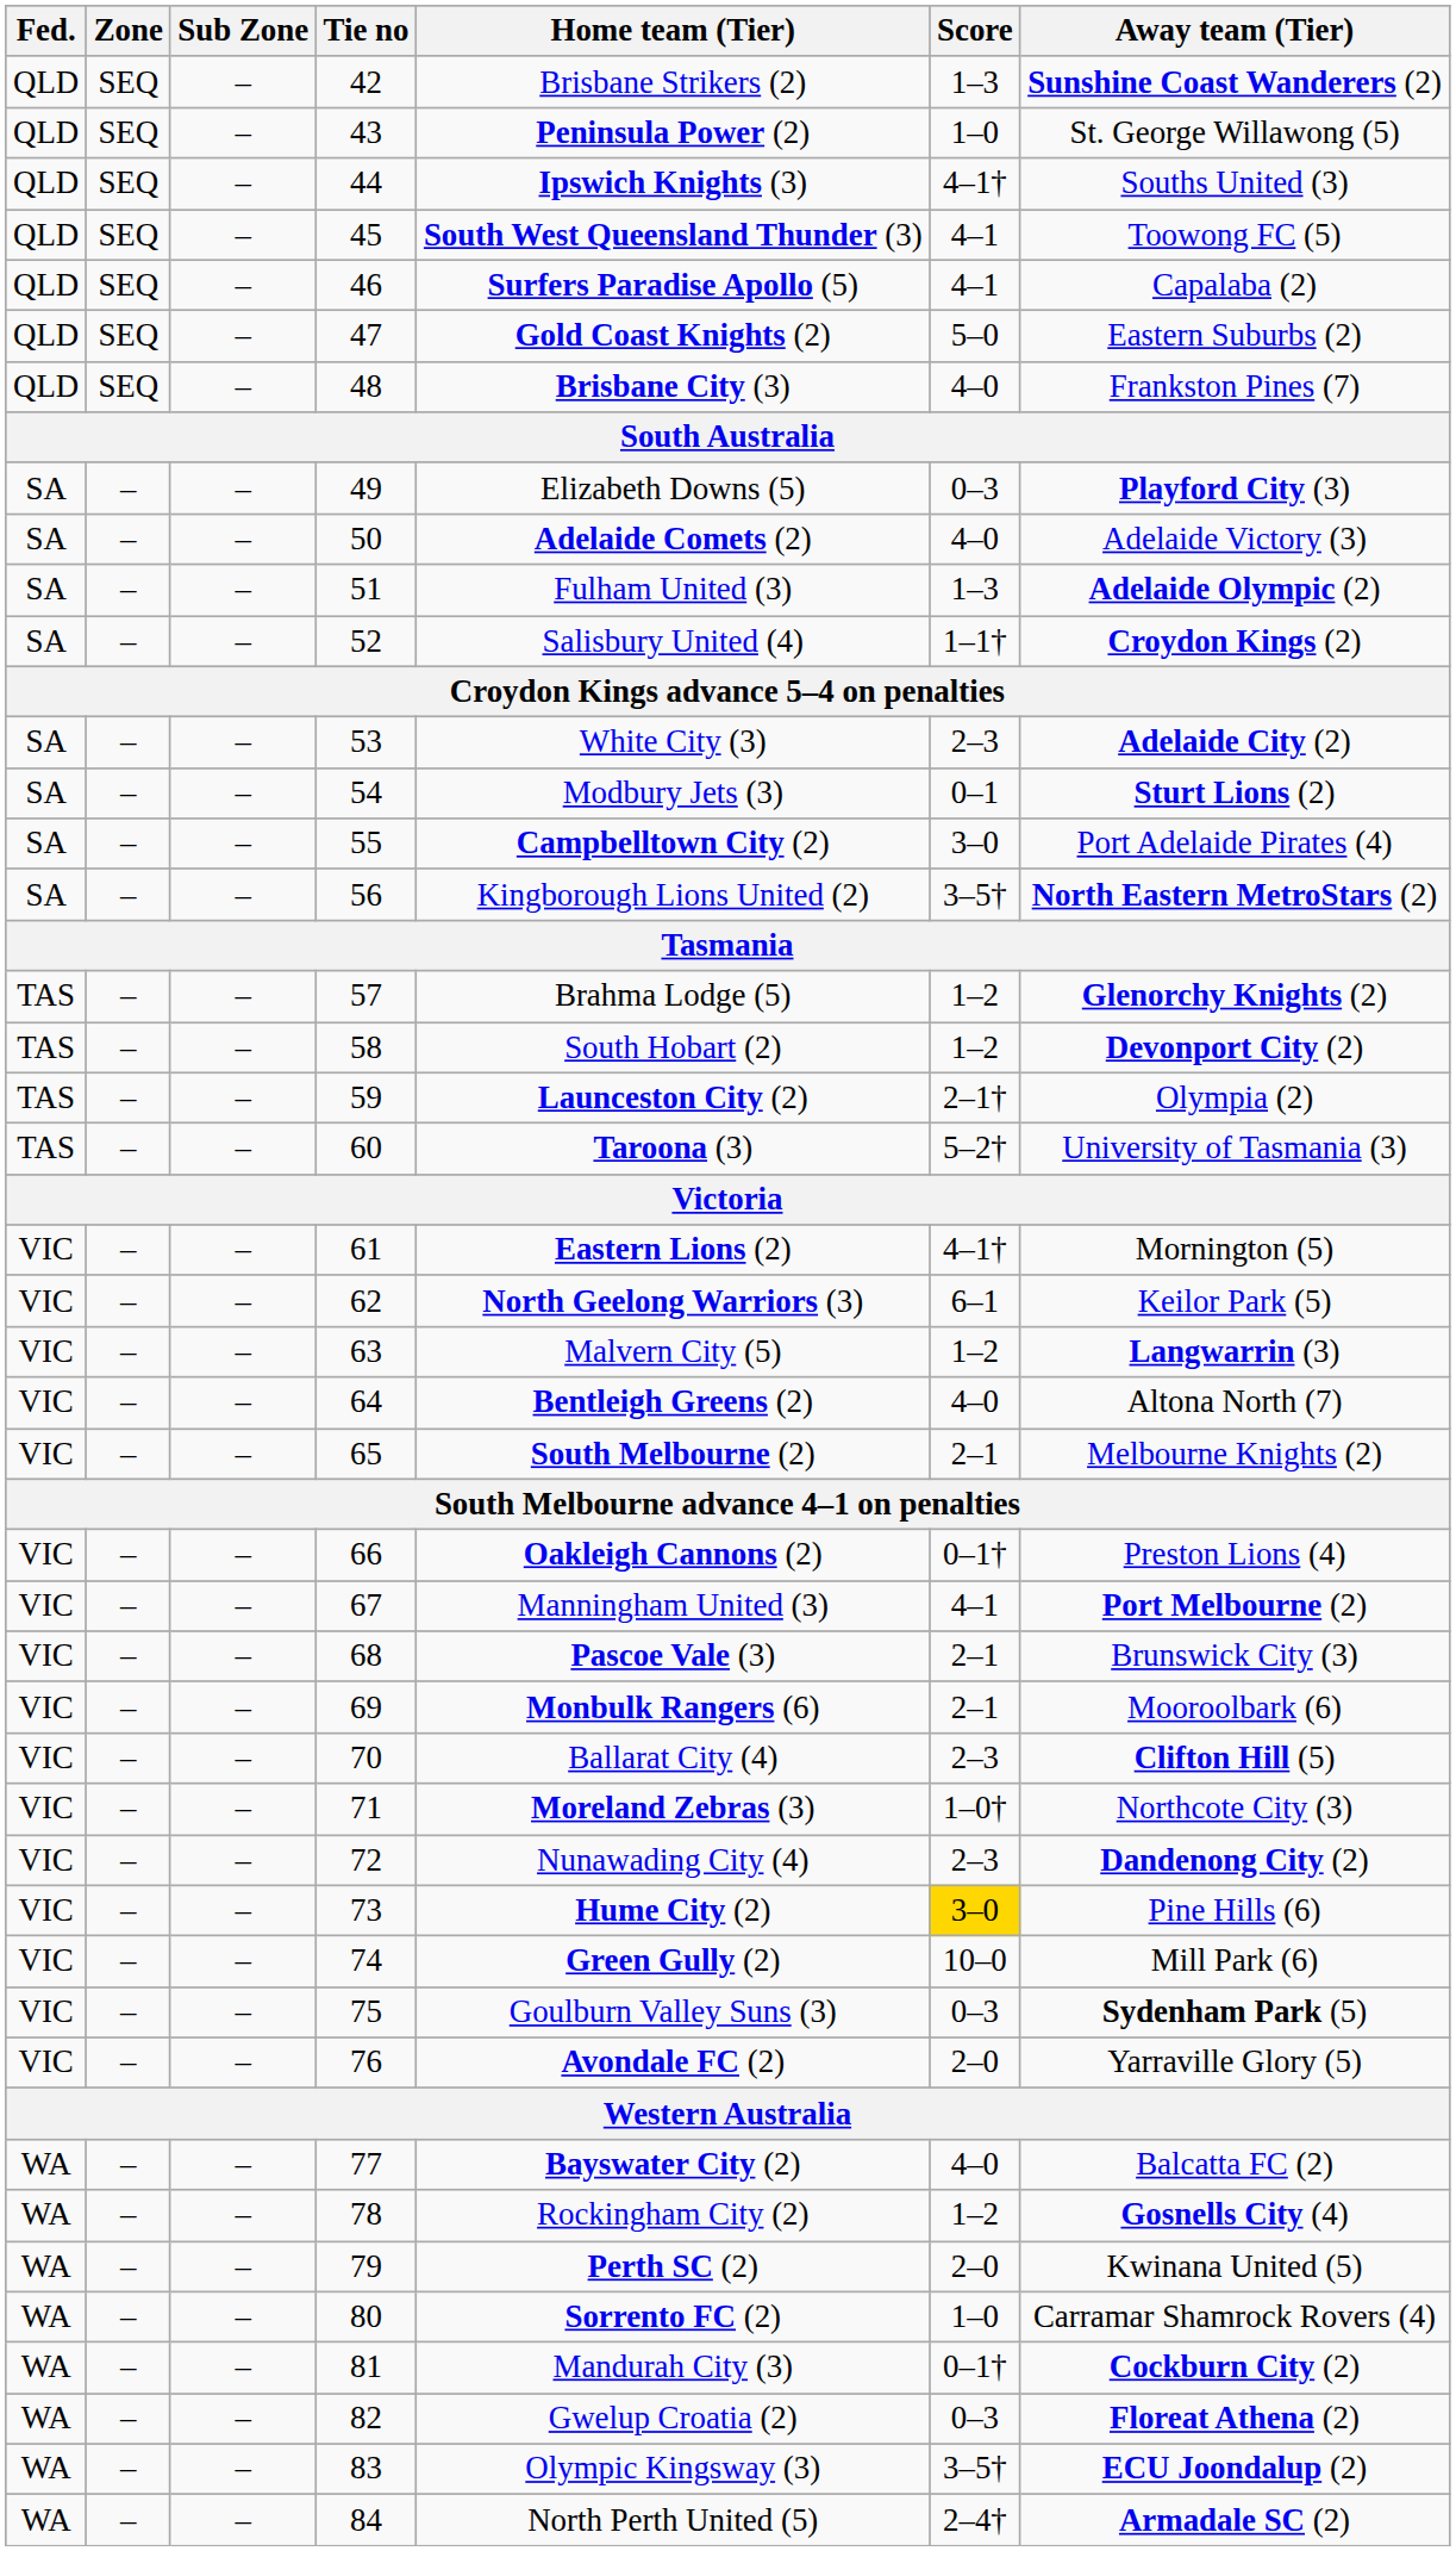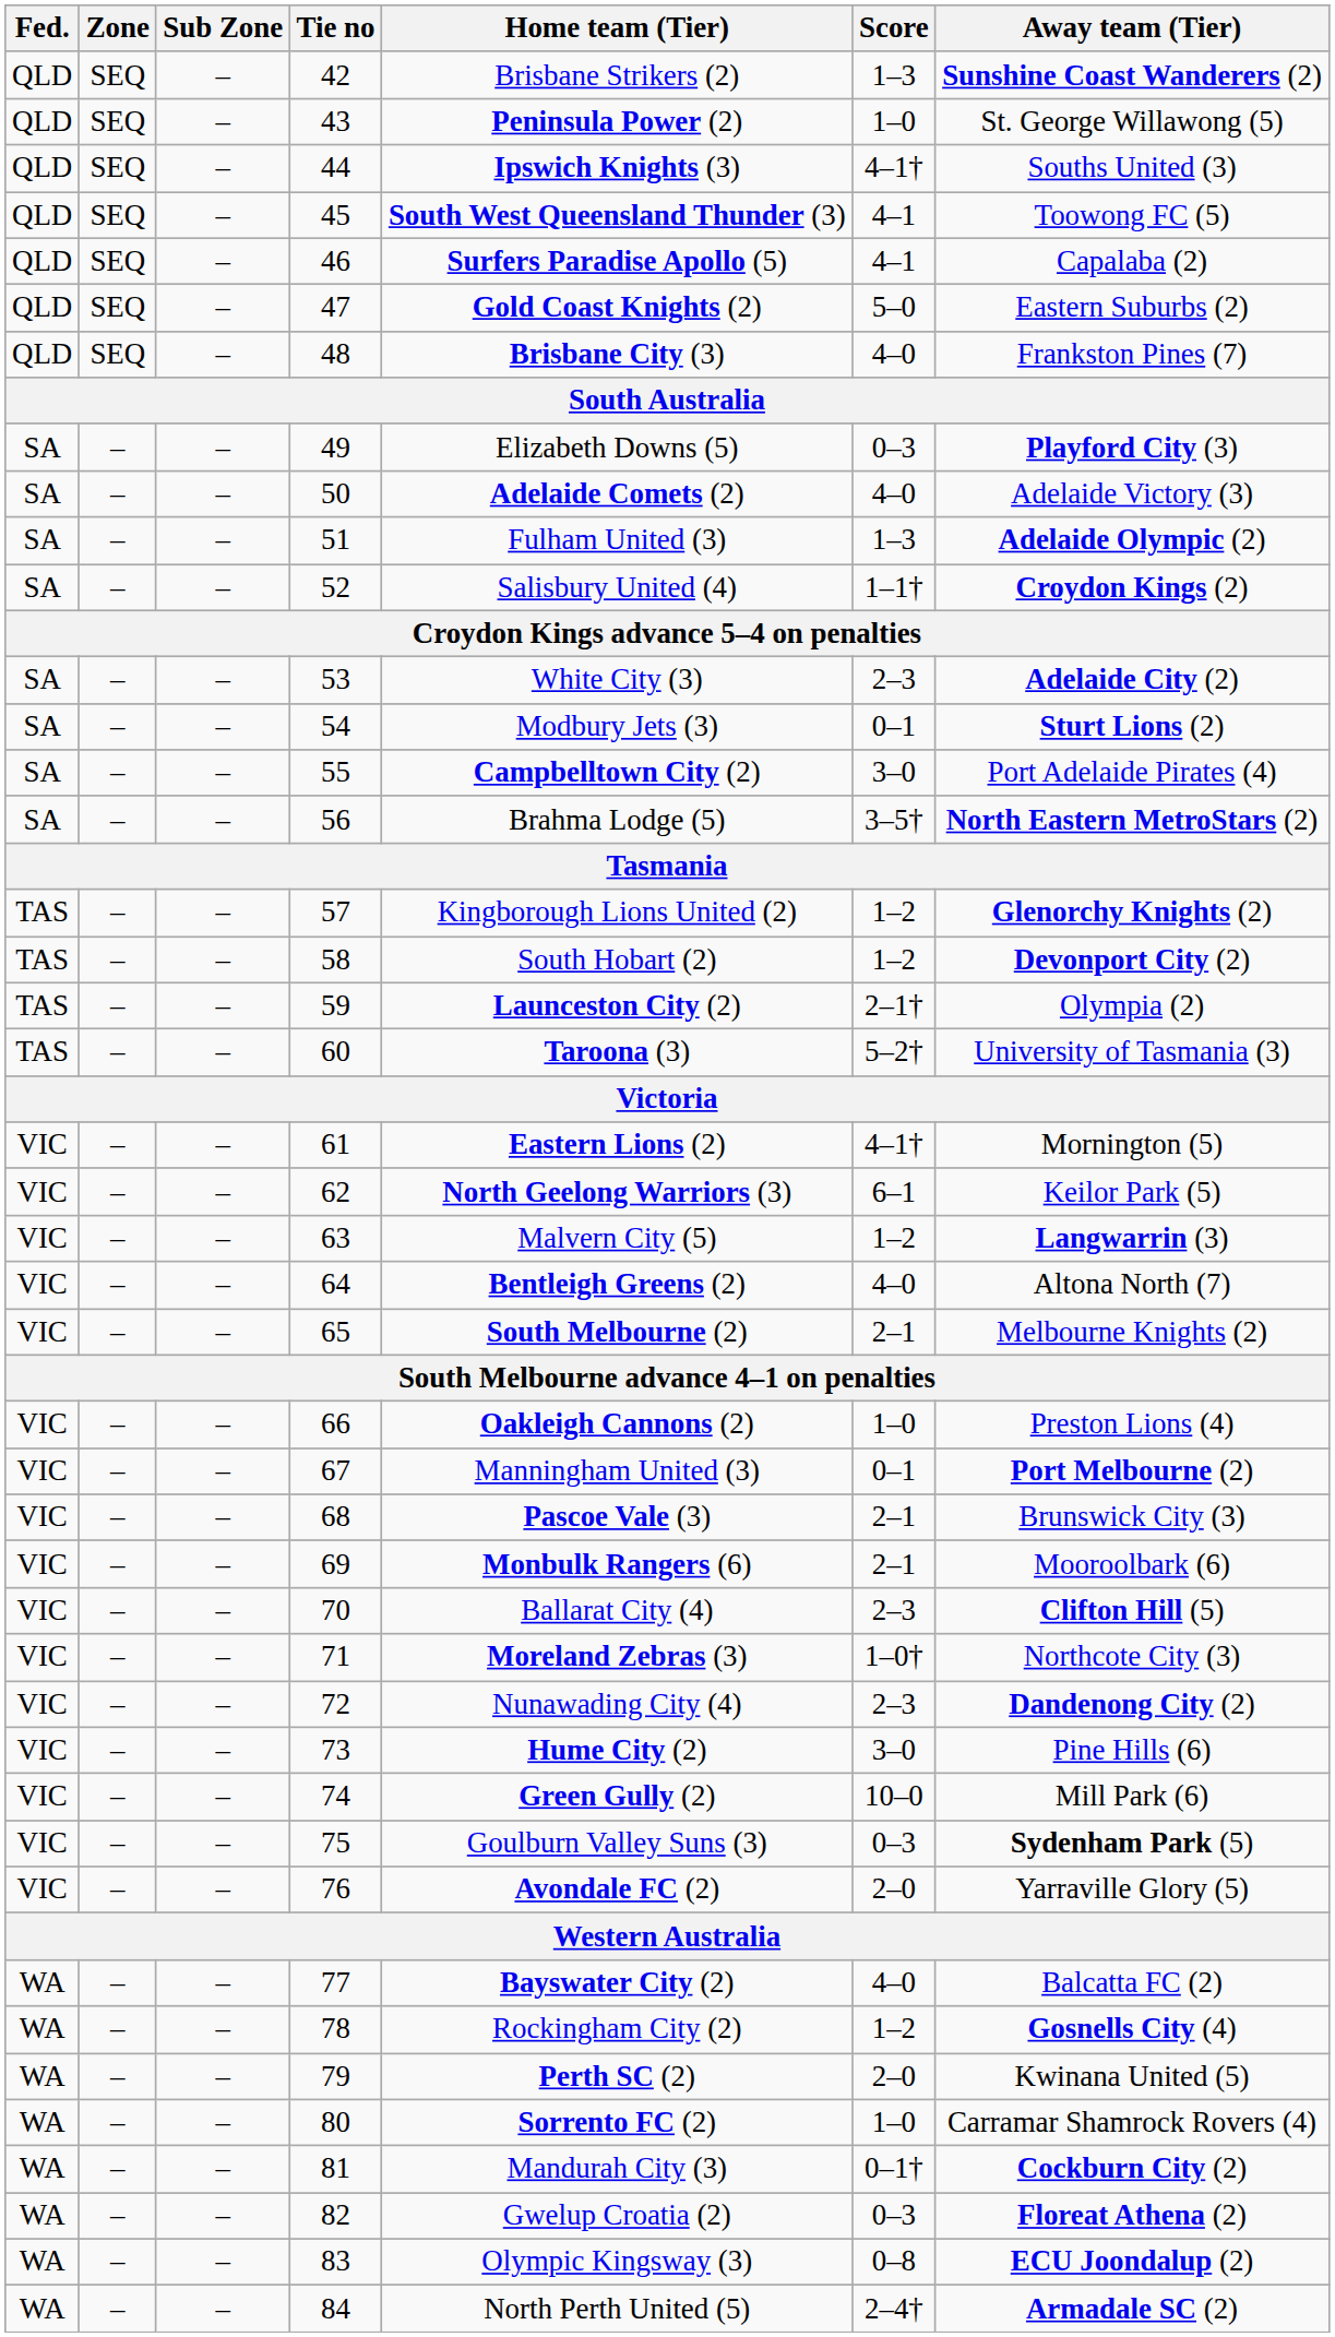56 | Home team (Tier): Kingborough Lions United (2) -> Brahma Lodge (5)
57 | Home team (Tier): Brahma Lodge (5) -> Kingborough Lions United (2)
66 | Score: 0–1† -> 1–0
67 | Score: 4–1 -> 0–1
73 | Score: gold background -> no background
83 | Score: 3–5† -> 0–8
